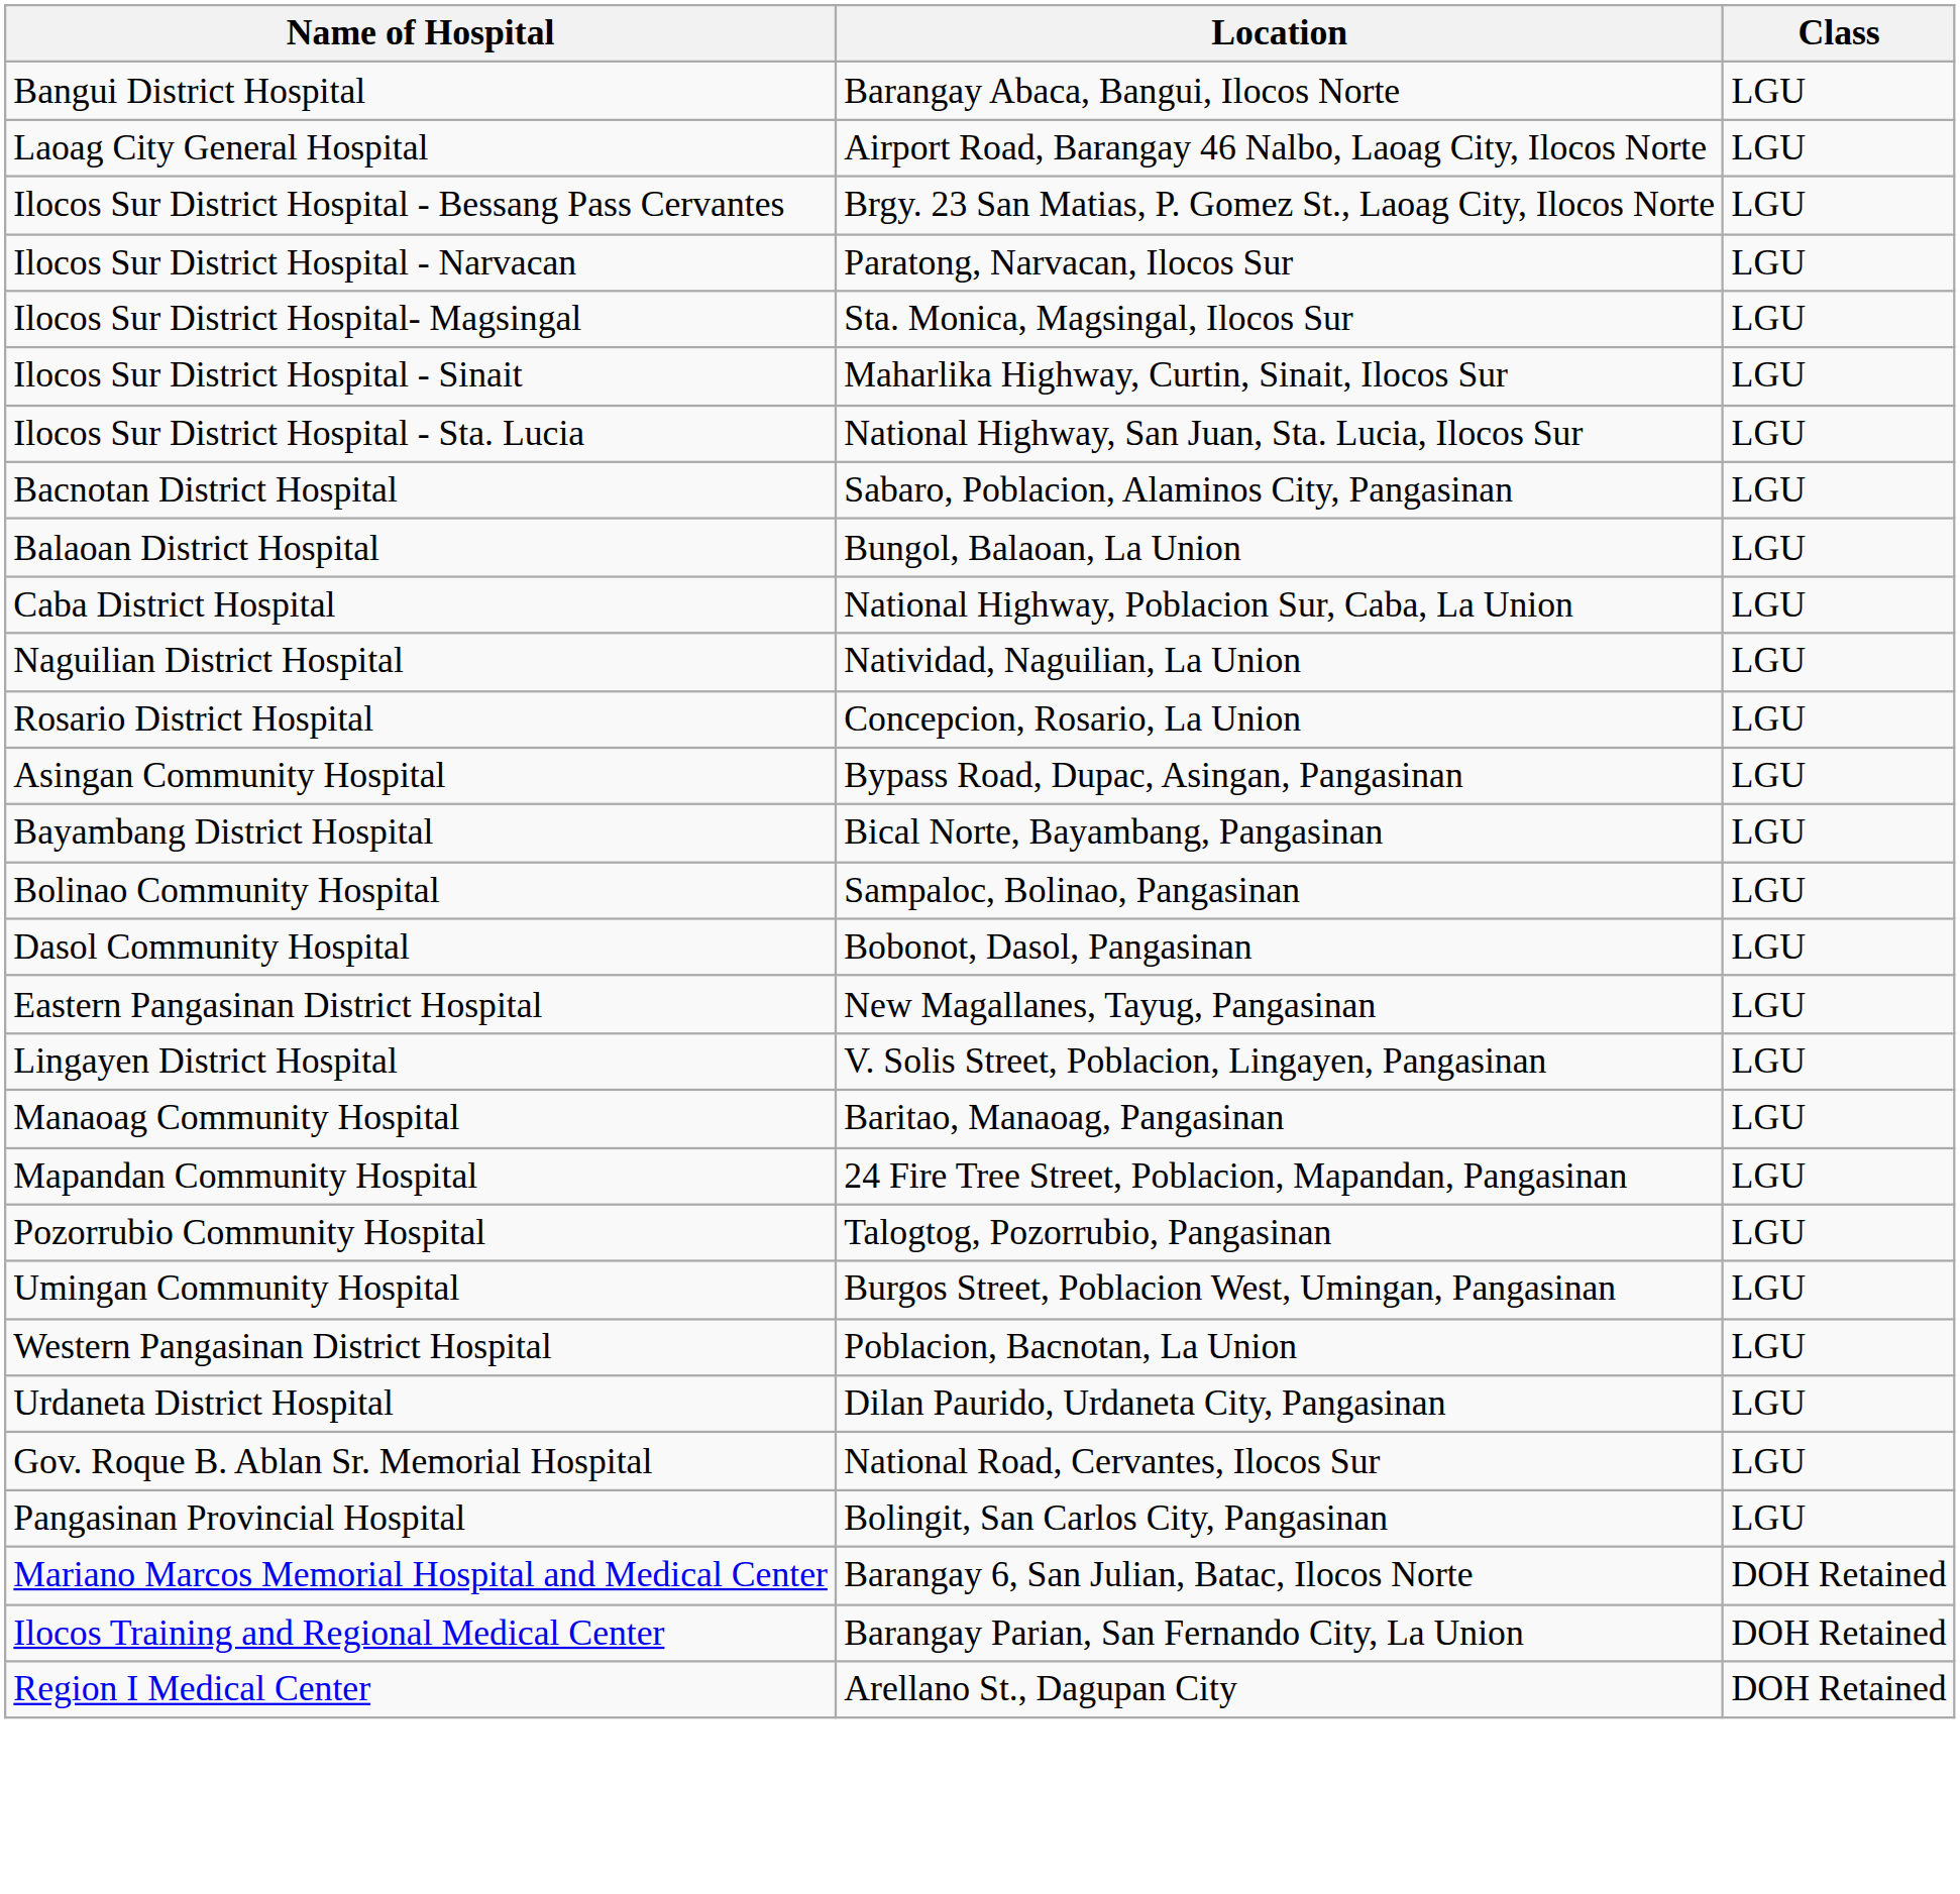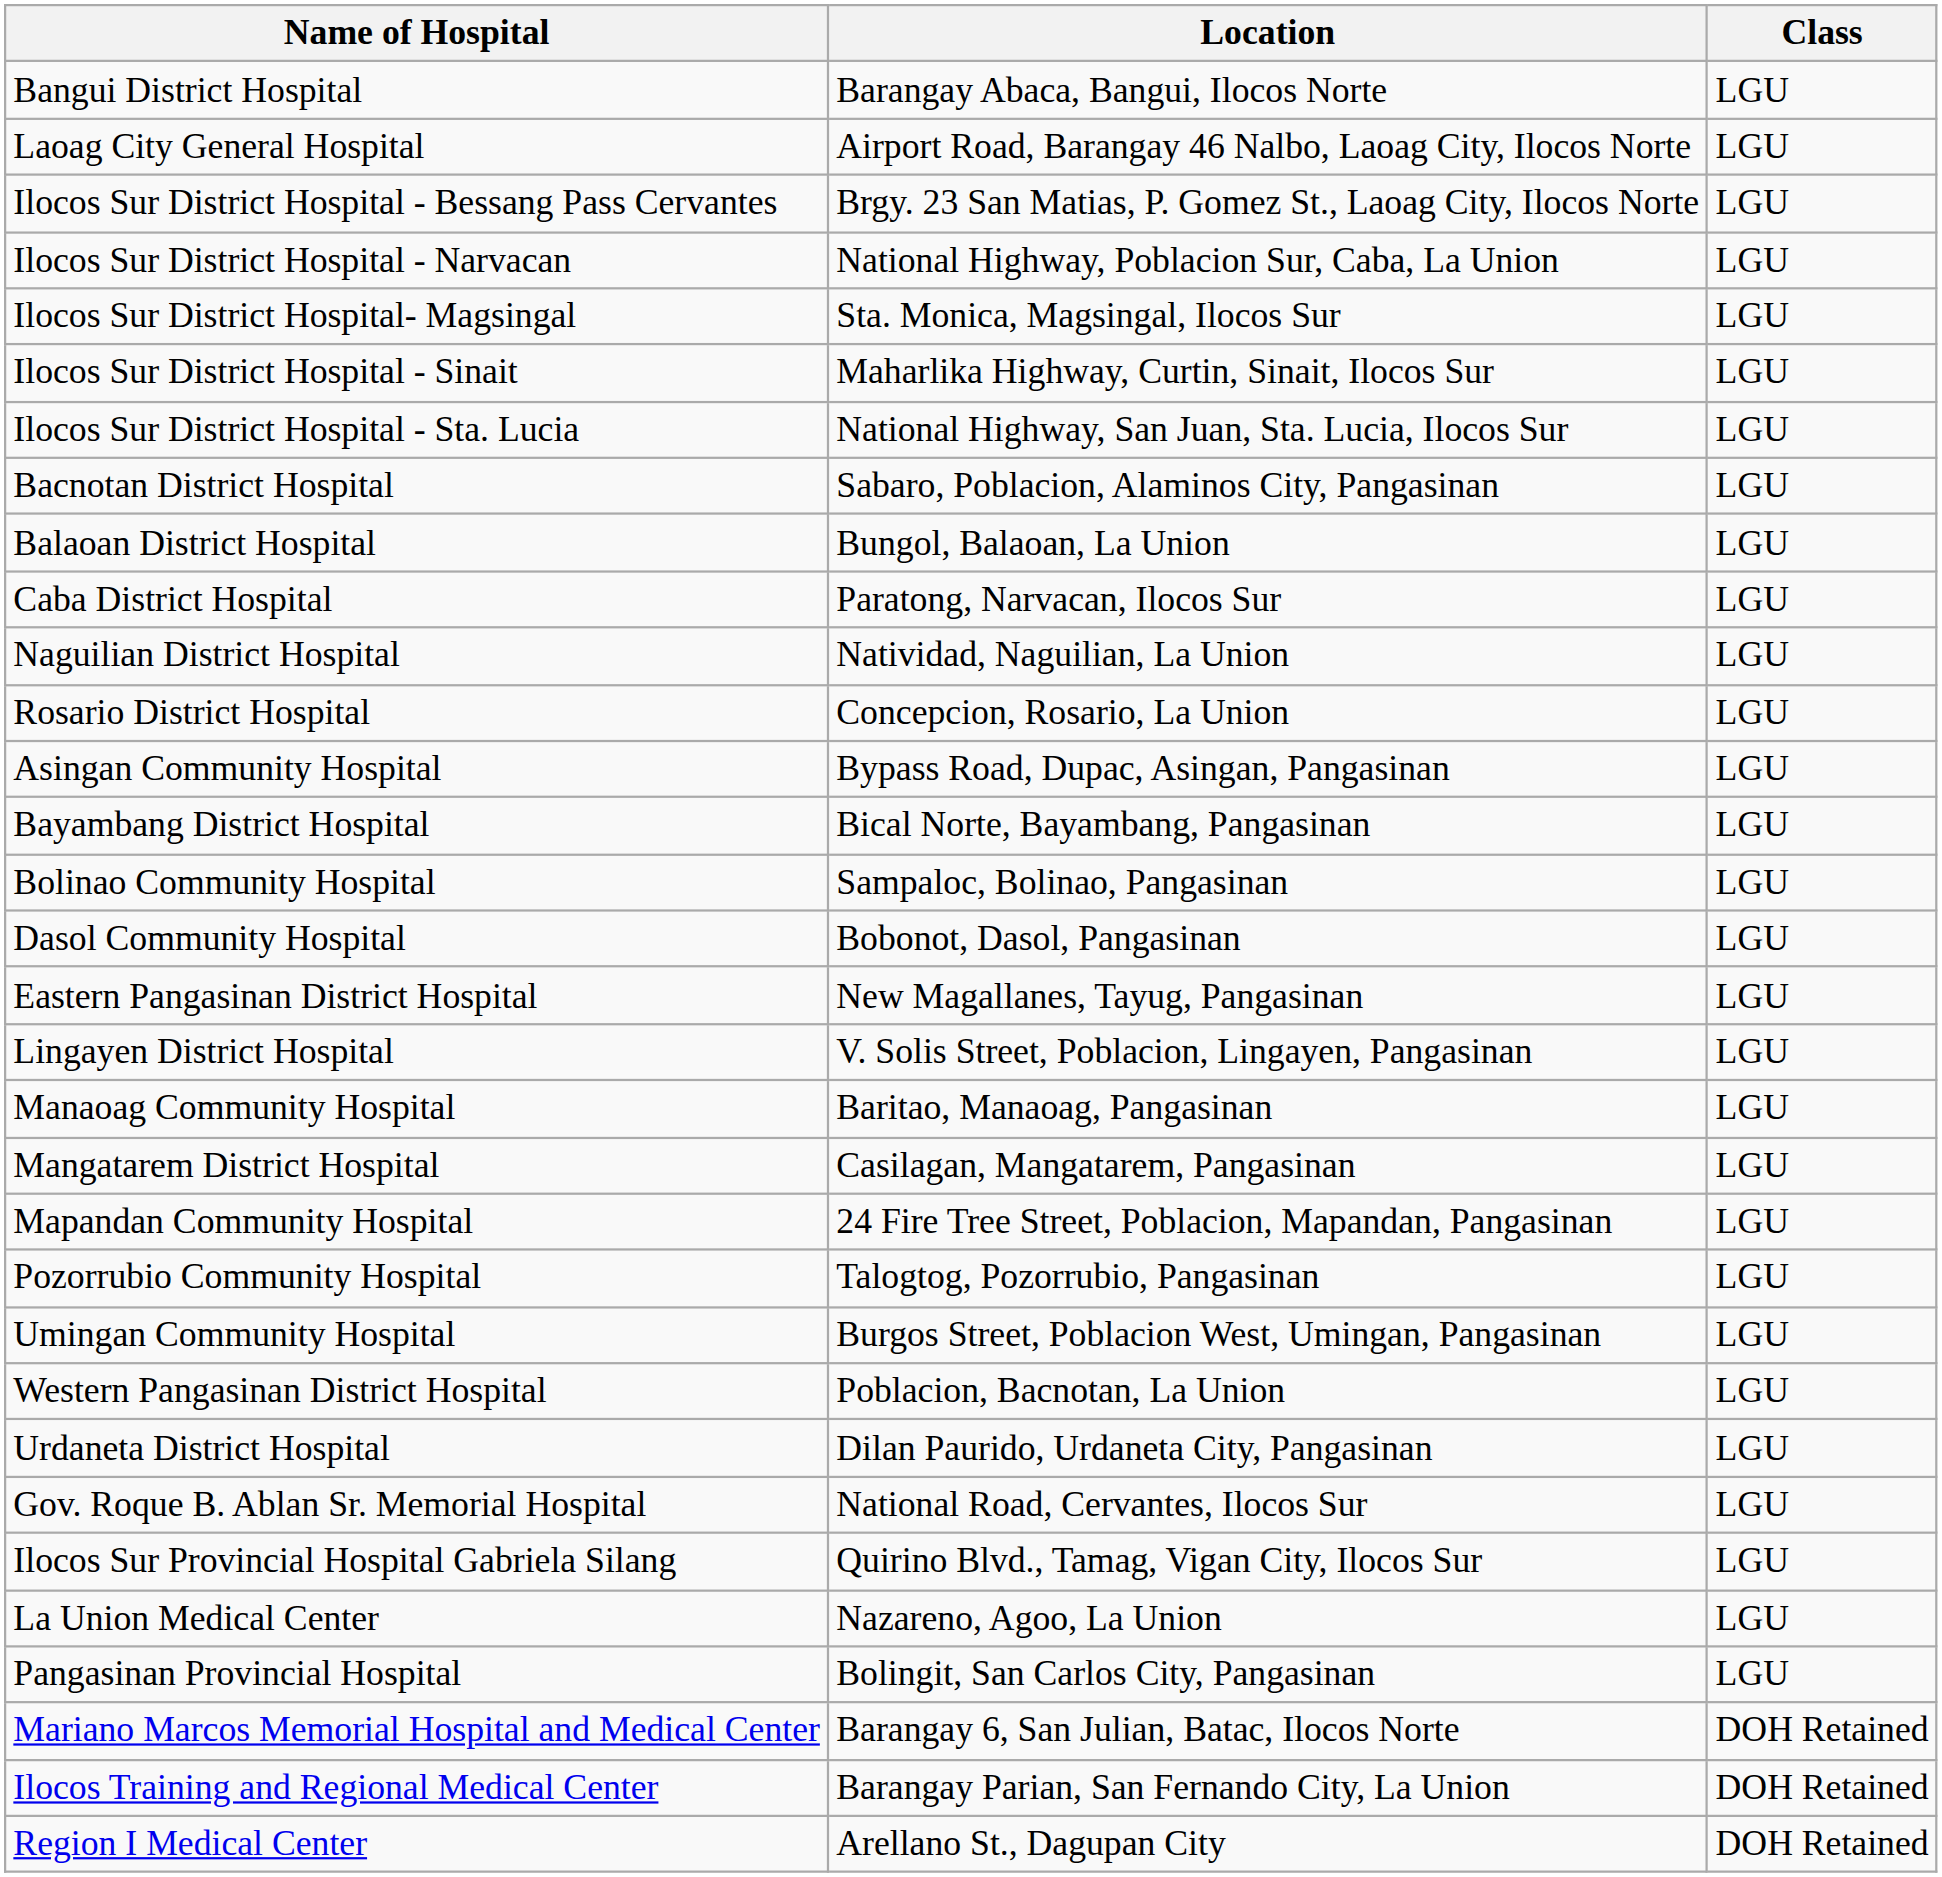Ilocos Sur District Hospital - Narvacan | Location: Paratong, Narvacan, Ilocos Sur -> National Highway, Poblacion Sur, Caba, La Union
Caba District Hospital | Location: National Highway, Poblacion Sur, Caba, La Union -> Paratong, Narvacan, Ilocos Sur
+ row: Mangatarem District Hospital | Casilagan, Mangatarem, Pangasinan | LGU
+ row: Ilocos Sur Provincial Hospital Gabriela Silang | Quirino Blvd., Tamag, Vigan City, Ilocos Sur | LGU
+ row: La Union Medical Center | Nazareno, Agoo, La Union | LGU
